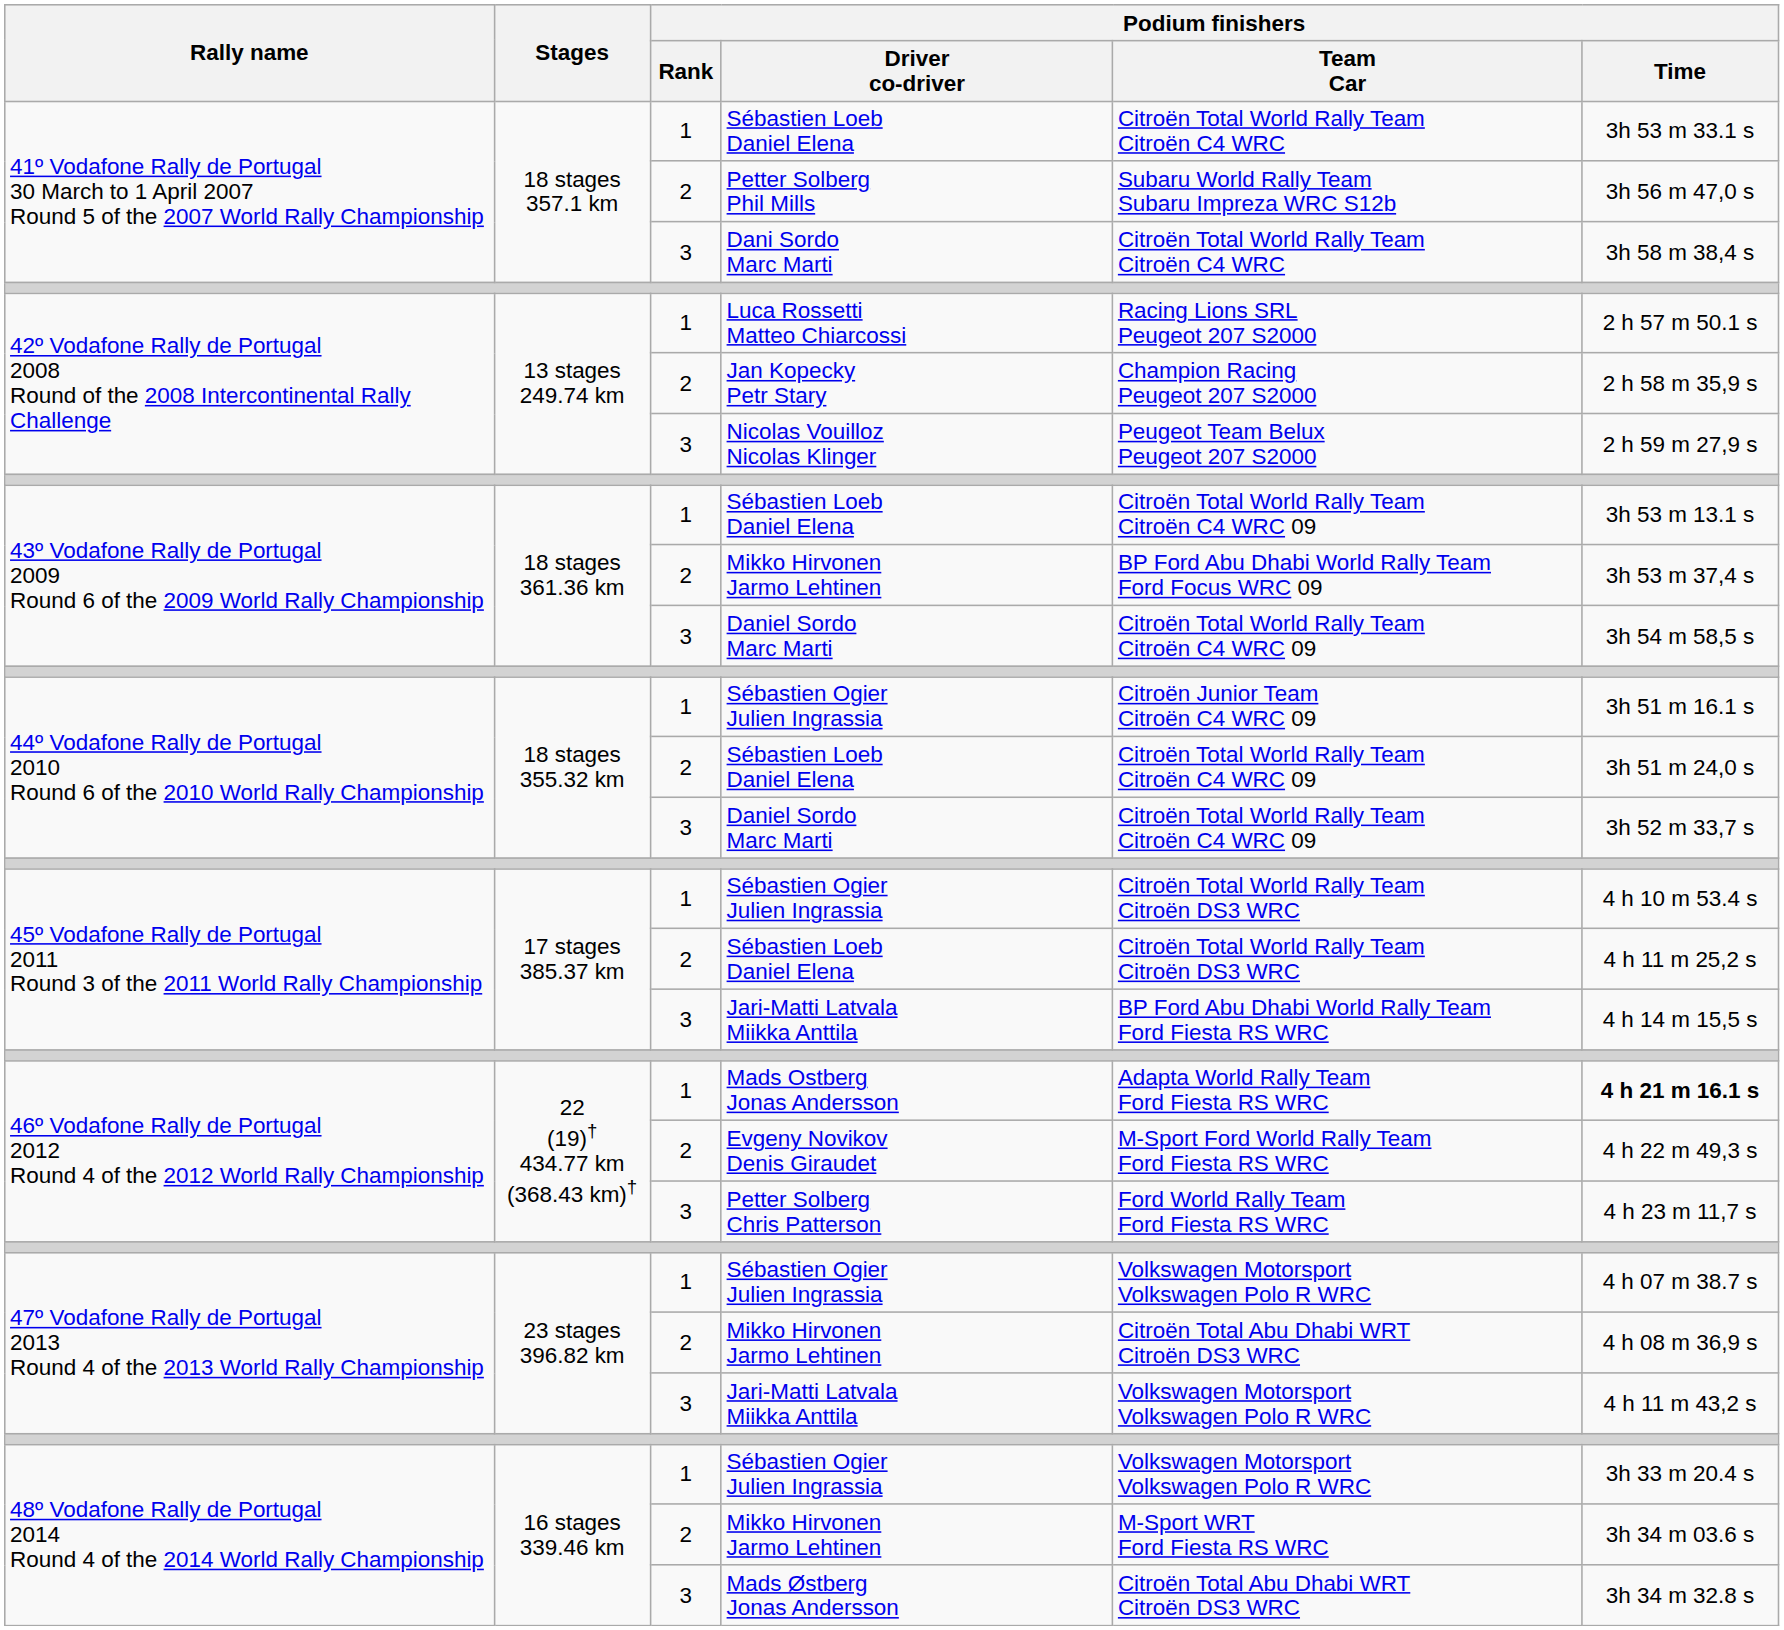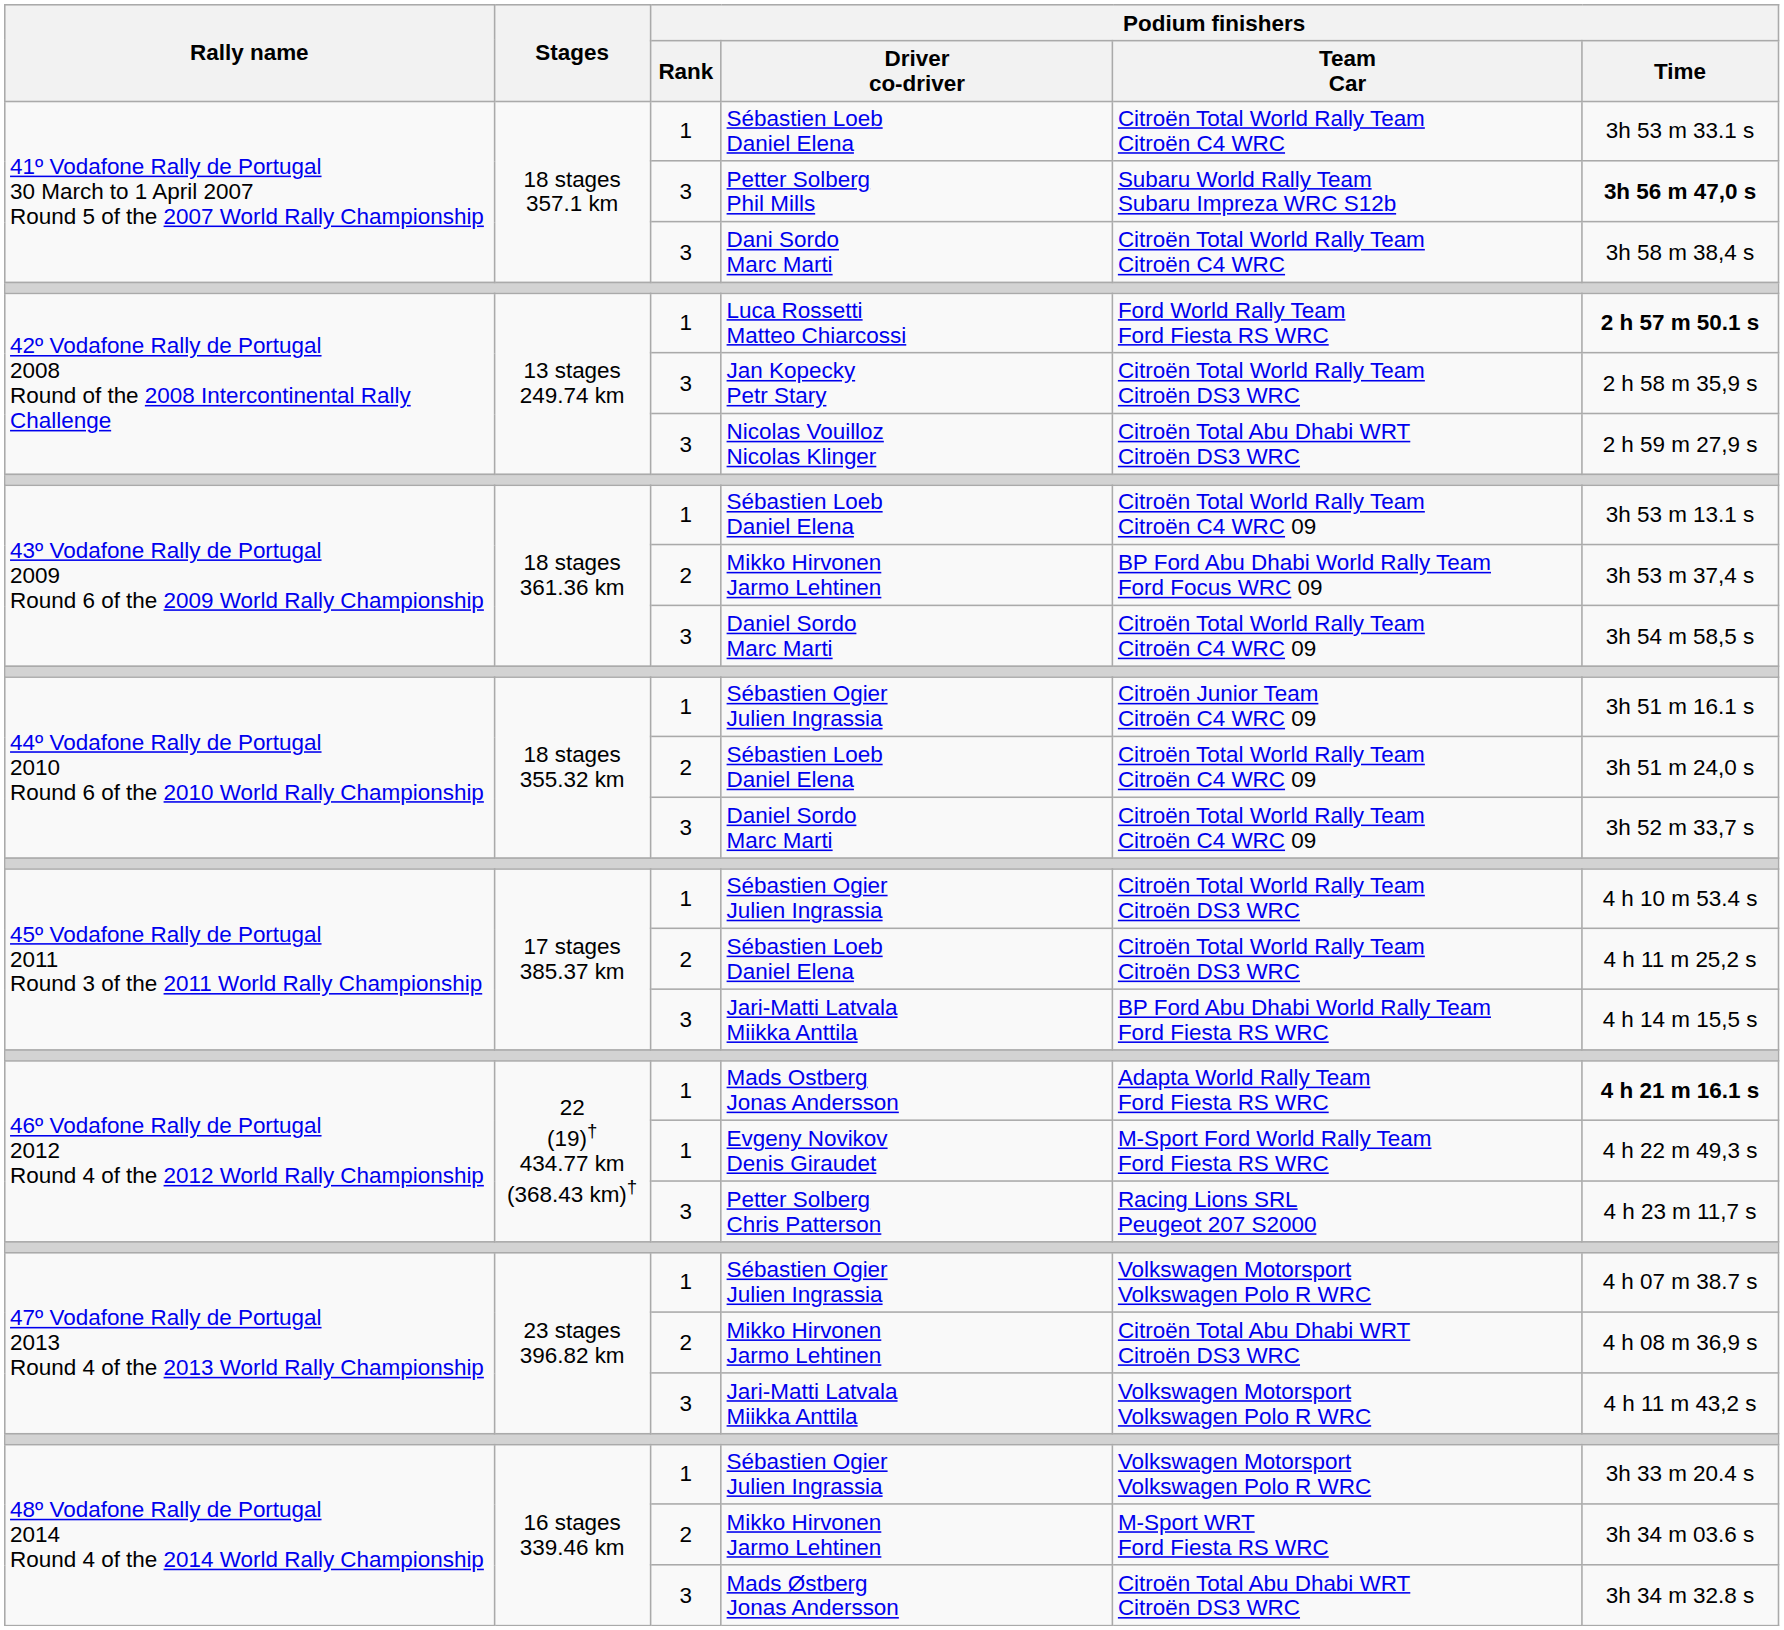Petter Solberg Phil Mills | Podium finishers / Rank: 2 -> 3
Petter Solberg Phil Mills | Podium finishers / Time: normal -> bold
Luca Rossetti Matteo Chiarcossi | Podium finishers / Team Car: Racing Lions SRL Peugeot 207 S2000 -> Ford World Rally Team Ford Fiesta RS WRC
Luca Rossetti Matteo Chiarcossi | Podium finishers / Time: normal -> bold
Jan Kopecky Petr Stary | Podium finishers / Rank: 2 -> 3
Jan Kopecky Petr Stary | Podium finishers / Team Car: Champion Racing Peugeot 207 S2000 -> Citroën Total World Rally Team Citroën DS3 WRC
Nicolas Vouilloz Nicolas Klinger | Podium finishers / Team Car: Peugeot Team Belux Peugeot 207 S2000 -> Citroën Total Abu Dhabi WRT Citroën DS3 WRC
Evgeny Novikov Denis Giraudet | Podium finishers / Rank: 2 -> 1
Petter Solberg Chris Patterson | Podium finishers / Team Car: Ford World Rally Team Ford Fiesta RS WRC -> Racing Lions SRL Peugeot 207 S2000
